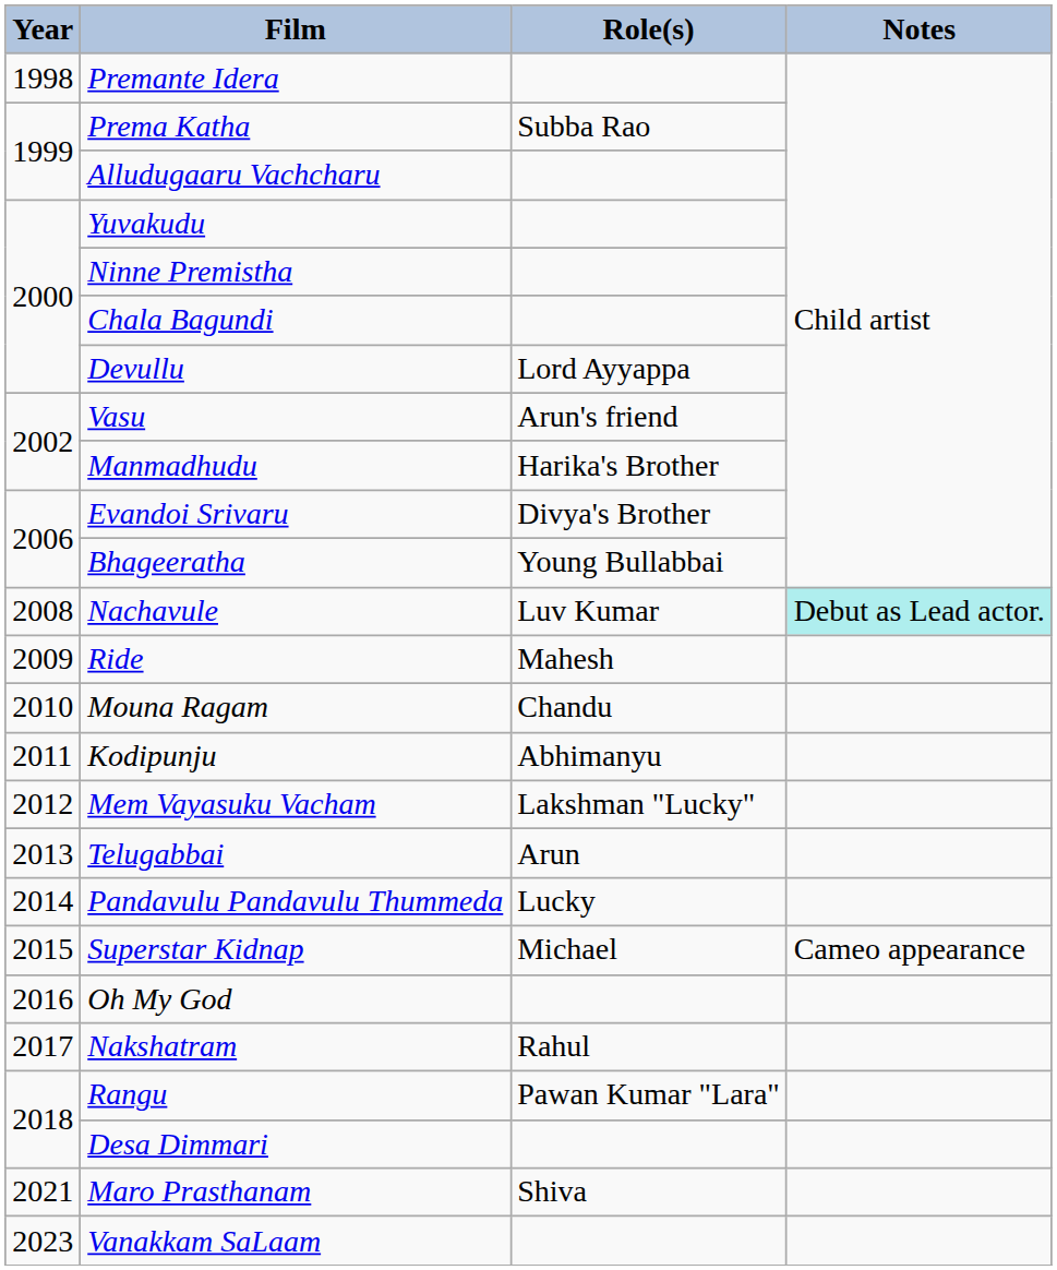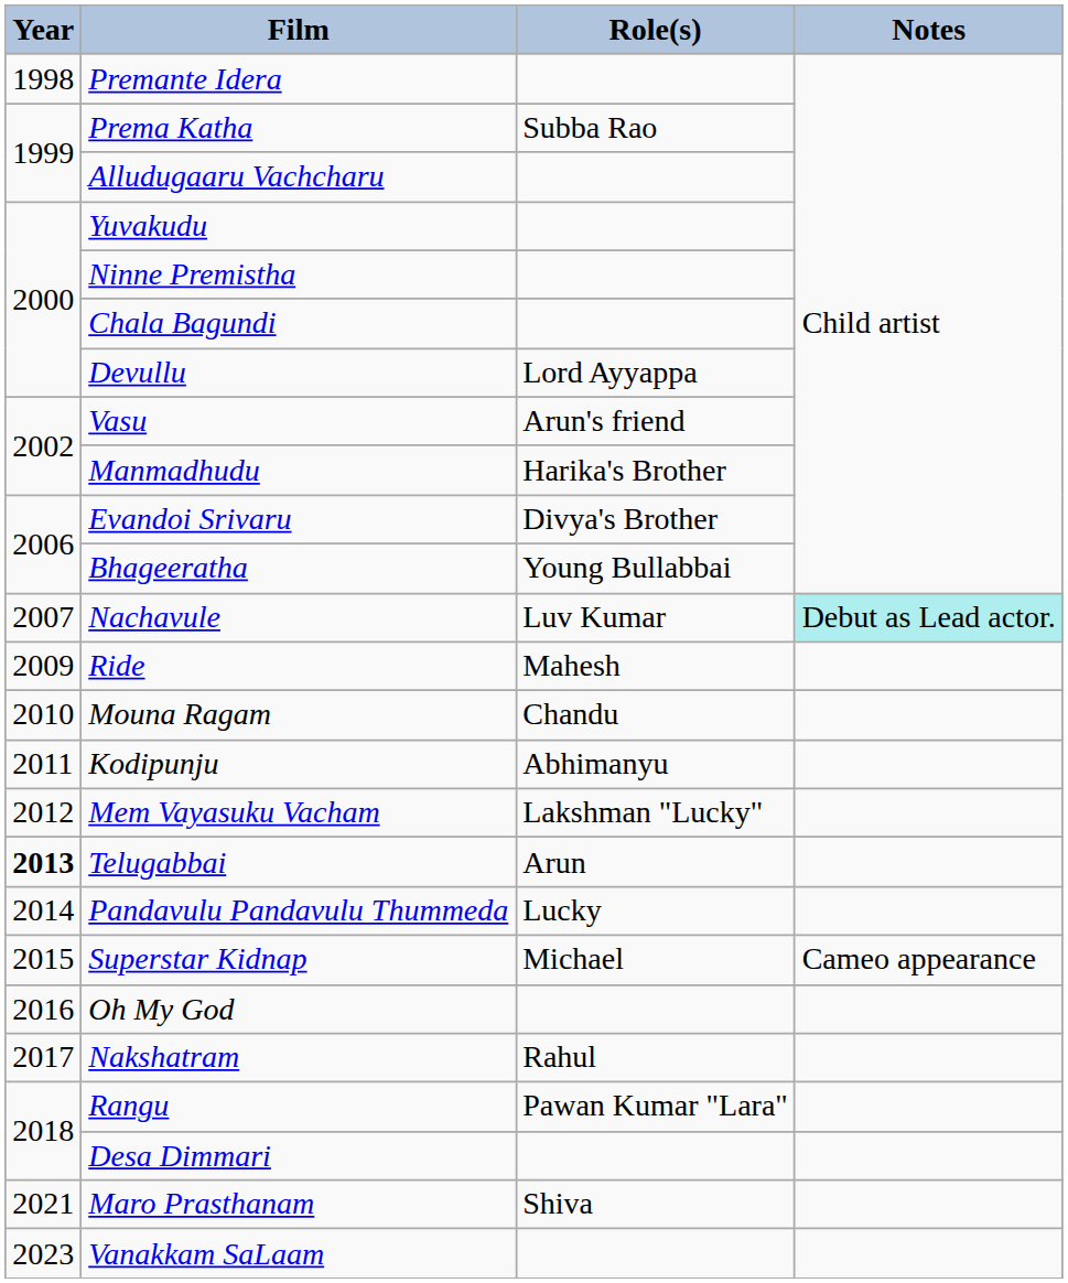Nachavule | Year: 2008 -> 2007
Telugabbai | Year: normal -> bold
